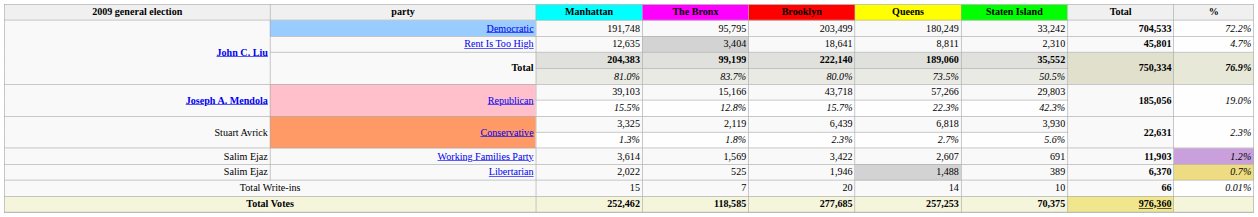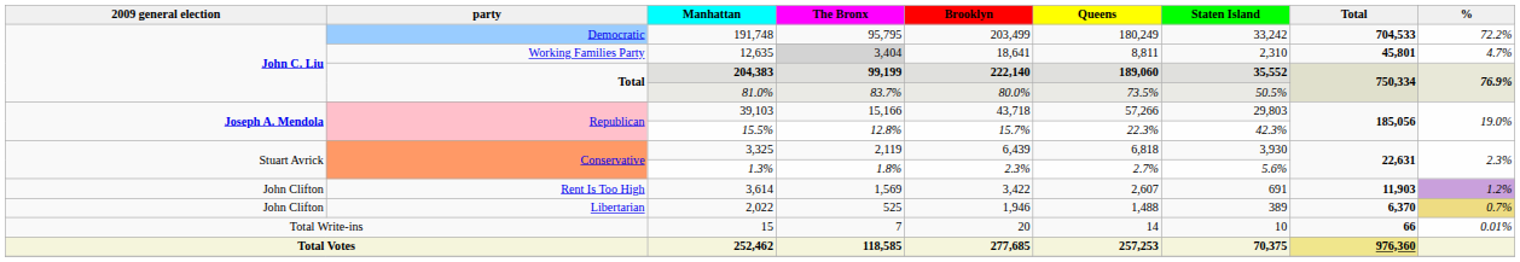12,635 | party: Rent Is Too High -> Working Families Party
3,614 | 2009 general election: Salim Ejaz -> John Clifton
3,614 | party: Working Families Party -> Rent Is Too High
2,022 | 2009 general election: Salim Ejaz -> John Clifton
2,022 | Queens: lightgrey background -> no background
